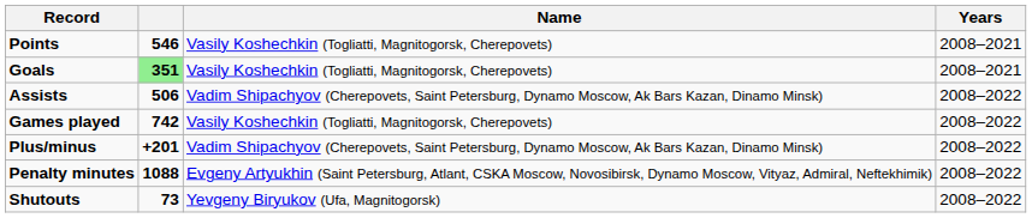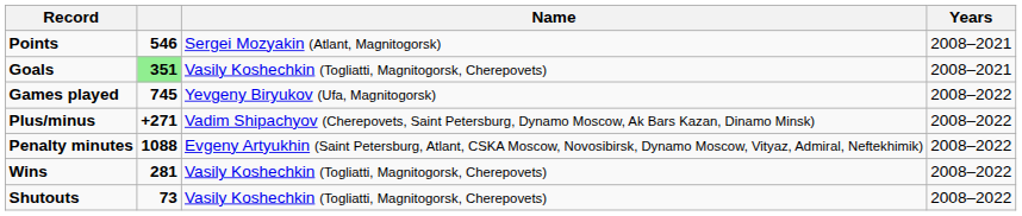Points | Name: Vasily Koshechkin (Togliatti, Magnitogorsk, Cherepovets) -> Sergei Mozyakin (Atlant, Magnitogorsk)
- row: Assists | 506 | Vadim Shipachyov (Cherepovets, Saint Petersburg, Dynamo Moscow, Ak Bars Kazan, Dinamo Minsk) | 2008–2022
Games played | column 2: 742 -> 745
Games played | Name: Vasily Koshechkin (Togliatti, Magnitogorsk, Cherepovets) -> Yevgeny Biryukov (Ufa, Magnitogorsk)
Plus/minus | column 2: +201 -> +271
+ row: Wins | 281 | Vasily Koshechkin (Togliatti, Magnitogorsk, Cherepovets) | 2008–2022
Shutouts | Name: Yevgeny Biryukov (Ufa, Magnitogorsk) -> Vasily Koshechkin (Togliatti, Magnitogorsk, Cherepovets)
